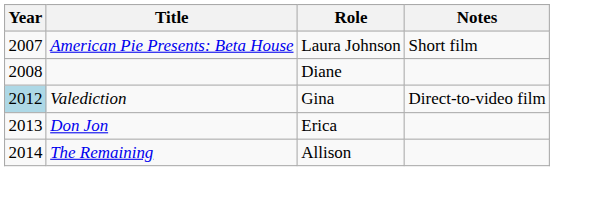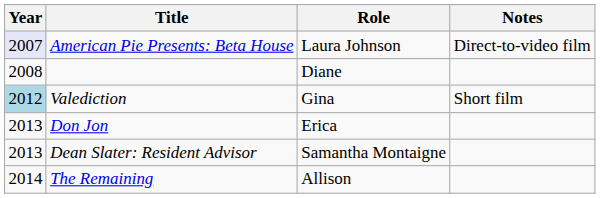American Pie Presents: Beta House | Year: no background -> lavender background
American Pie Presents: Beta House | Notes: Short film -> Direct-to-video film
Valediction | Notes: Direct-to-video film -> Short film
+ row: 2013 | Dean Slater: Resident Advisor | Samantha Montaigne
